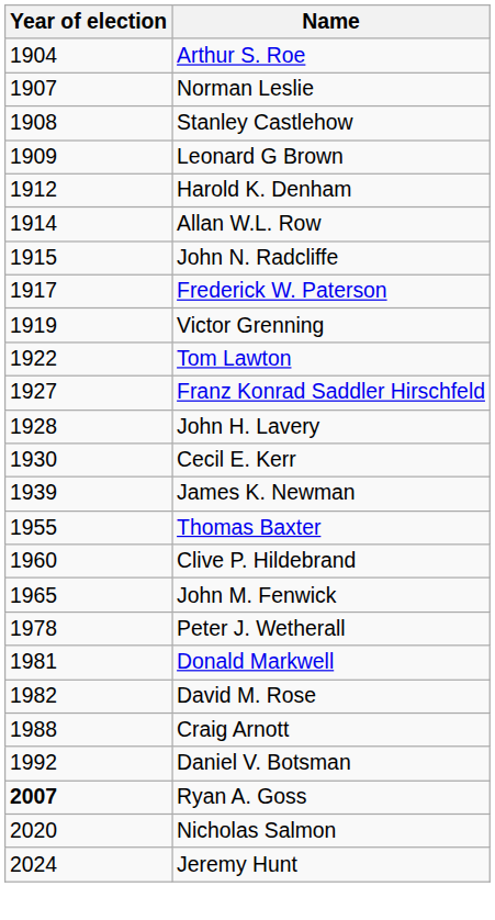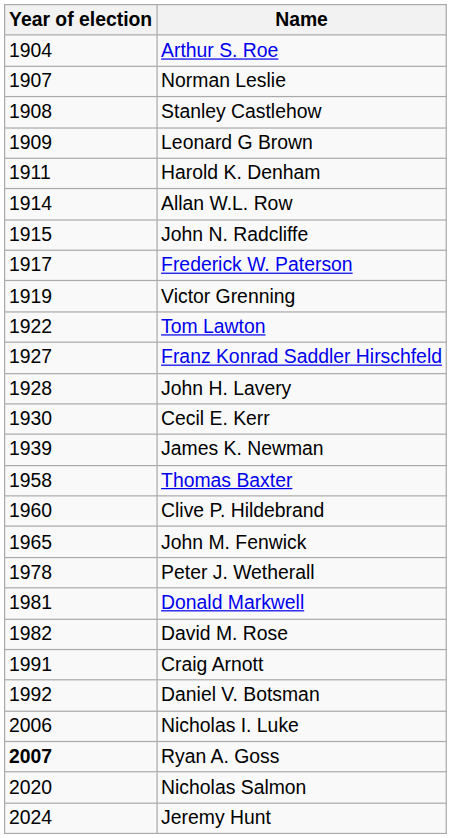Harold K. Denham | Year of election: 1912 -> 1911
Thomas Baxter | Year of election: 1955 -> 1958
Craig Arnott | Year of election: 1988 -> 1991
+ row: 2006 | Nicholas I. Luke
